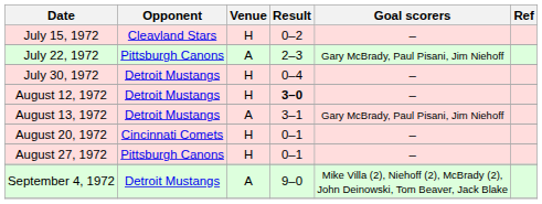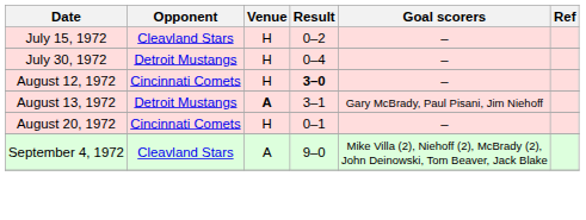- row: July 22, 1972 | Pittsburgh Canons | A | 2–3 | Gary McBrady, Paul Pisani, Jim Niehoff
August 12, 1972 | Opponent: Detroit Mustangs -> Cincinnati Comets
August 13, 1972 | Venue: normal -> bold
- row: August 27, 1972 | Pittsburgh Canons | H | 0–1 | –
September 4, 1972 | Opponent: Detroit Mustangs -> Cleavland Stars
